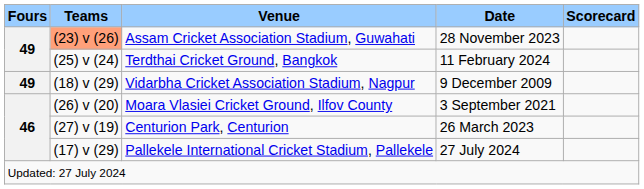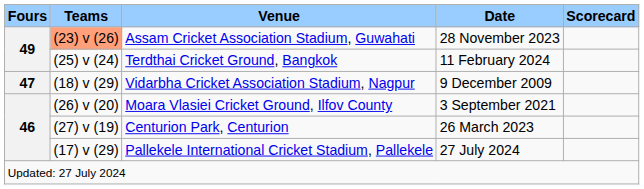Vidarbha Cricket Association Stadium, Nagpur | Fours: 49 -> 47
